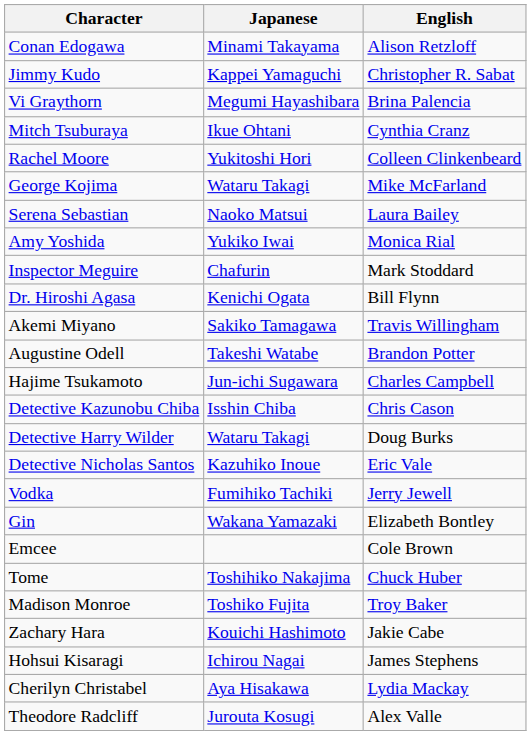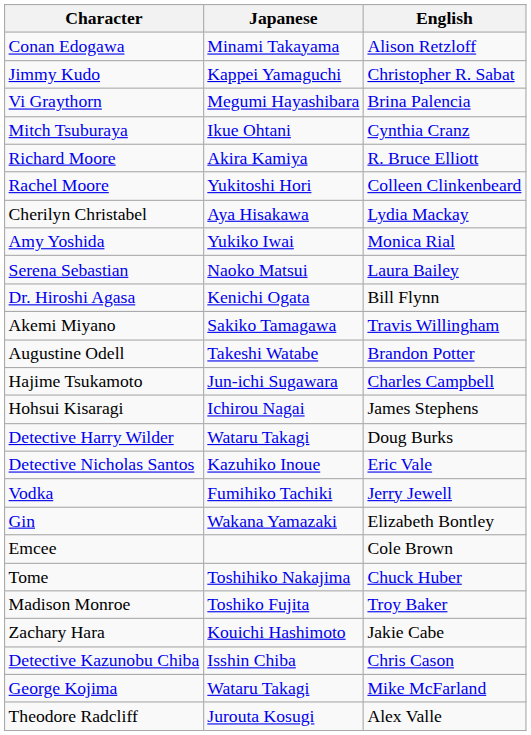+ row: Richard Moore | Akira Kamiya | R. Bruce Elliott
rows swapped: George Kojima <-> Cherilyn Christabel
rows swapped: Amy Yoshida <-> Serena Sebastian
- row: Inspector Meguire | Chafurin | Mark Stoddard
rows swapped: Detective Kazunobu Chiba <-> Hohsui Kisaragi
